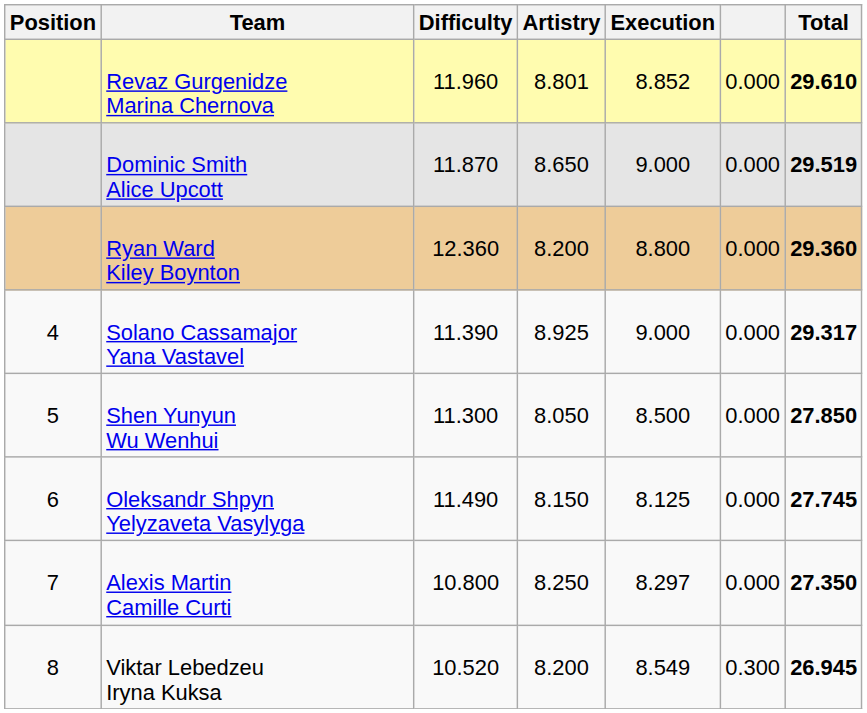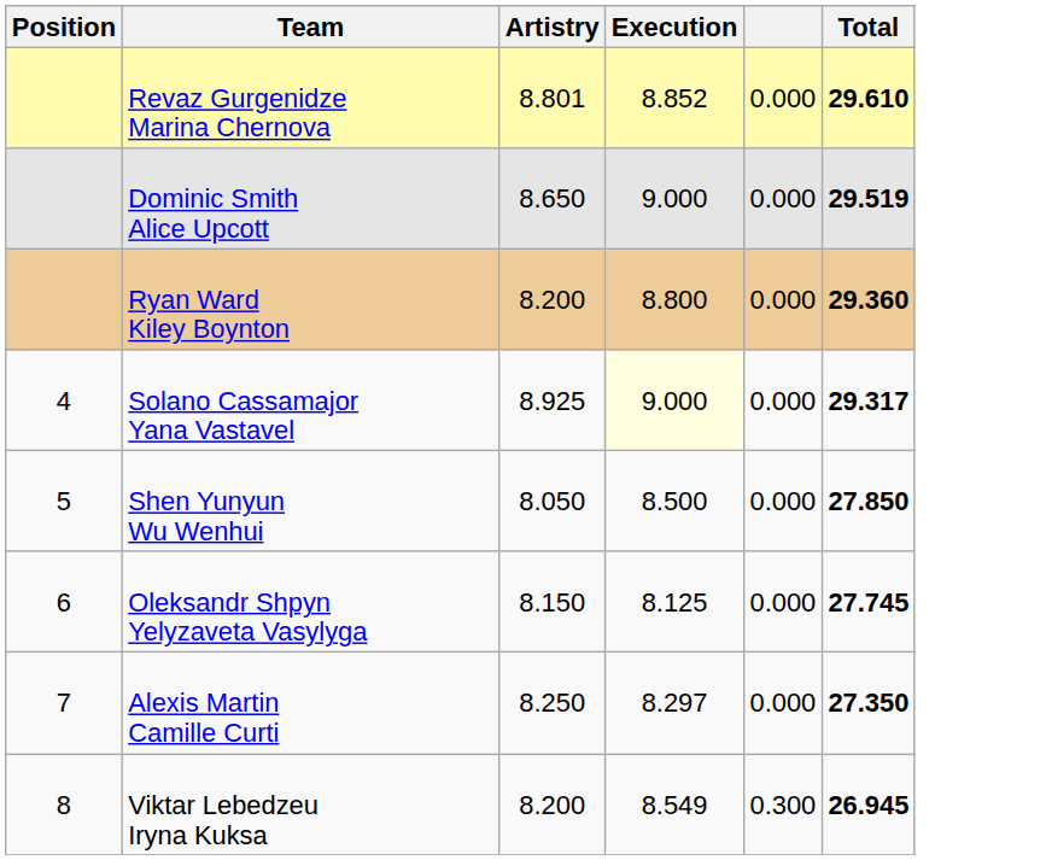- column: Difficulty | 11.960 | 11.870 | 12.360 | 11.390 | 11.300 | 11.490 | 10.800 | 10.520
Solano Cassamajor Yana Vastavel | Execution: no background -> lightyellow background
